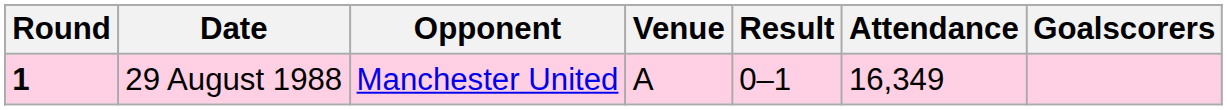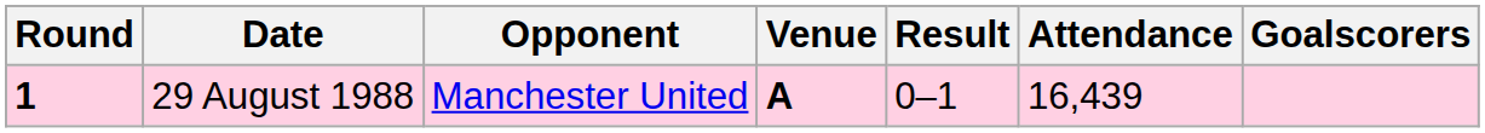29 August 1988 | Venue: normal -> bold
29 August 1988 | Attendance: 16,349 -> 16,439
